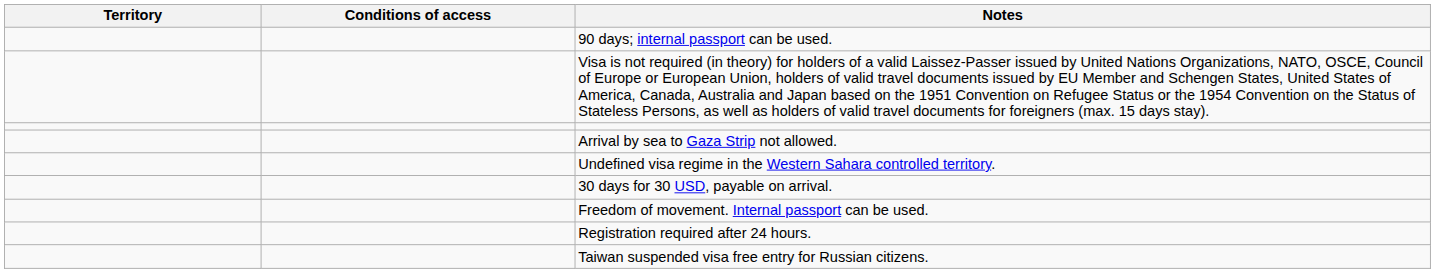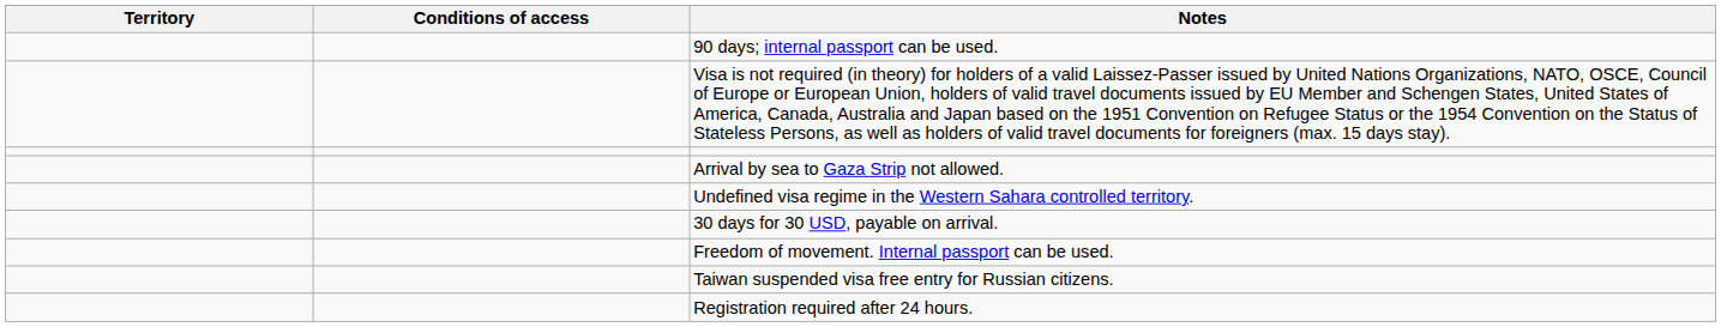rows swapped: Taiwan suspended visa free entry for Russian citizens. <-> Registration required after 24 hours.
